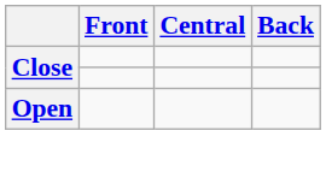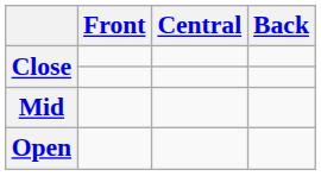+ row: Mid
